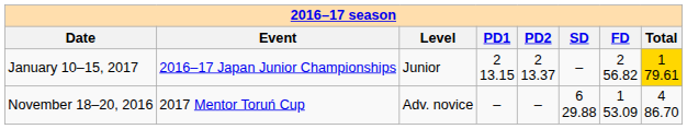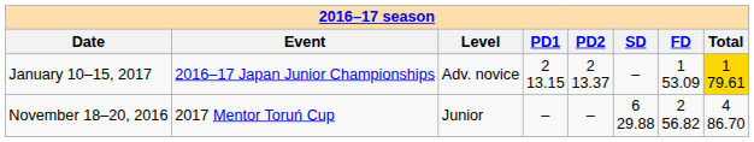January 10–15, 2017 | Level: Junior -> Adv. novice
January 10–15, 2017 | FD: 2 56.82 -> 1 53.09
November 18–20, 2016 | Level: Adv. novice -> Junior
November 18–20, 2016 | FD: 1 53.09 -> 2 56.82
